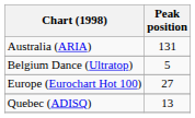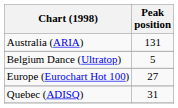Quebec (ADISQ) | Peak position: 13 -> 31
